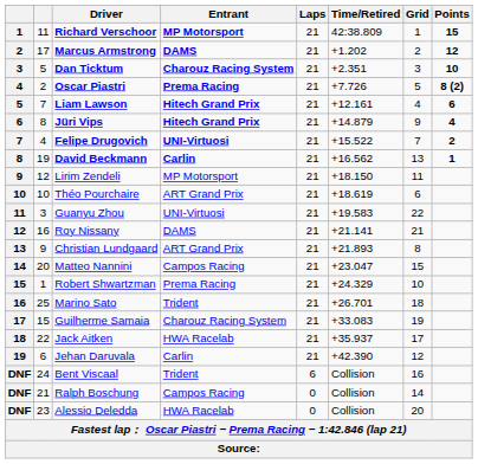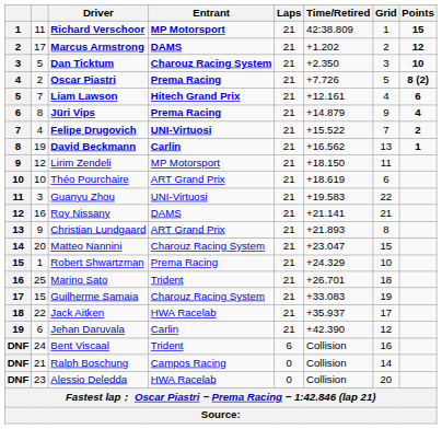Dan Ticktum | Time/Retired: +2.351 -> +2.350
Jüri Vips | Entrant: Hitech Grand Prix -> Prema Racing
Matteo Nannini | Entrant: Campos Racing -> Charouz Racing System
